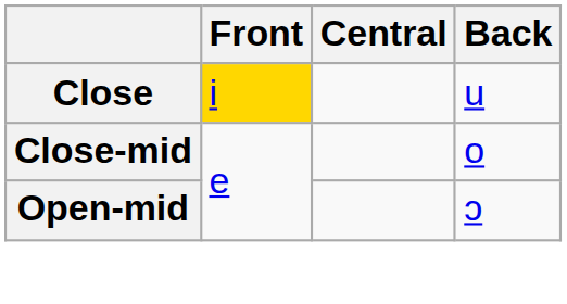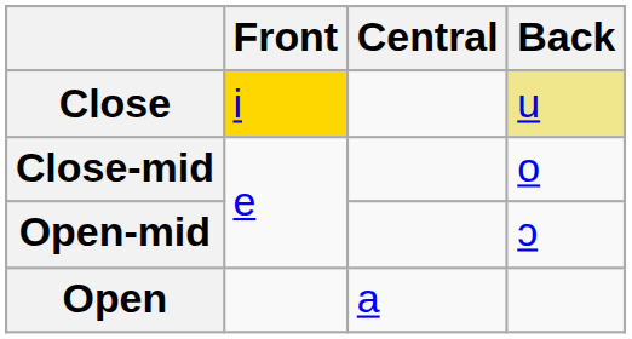Close | Back: no background -> khaki background
+ row: Open | a
